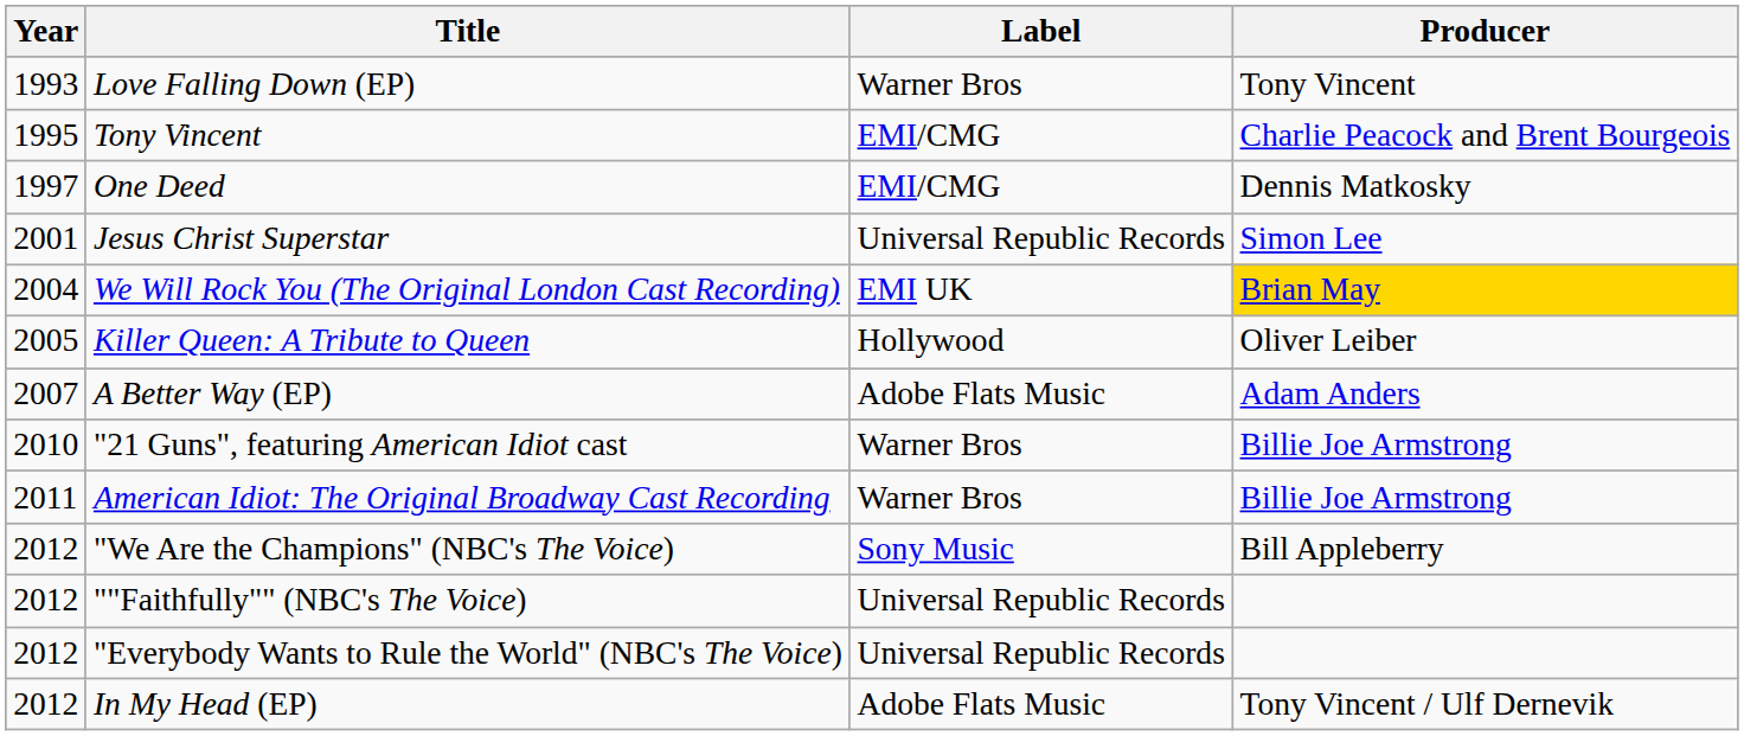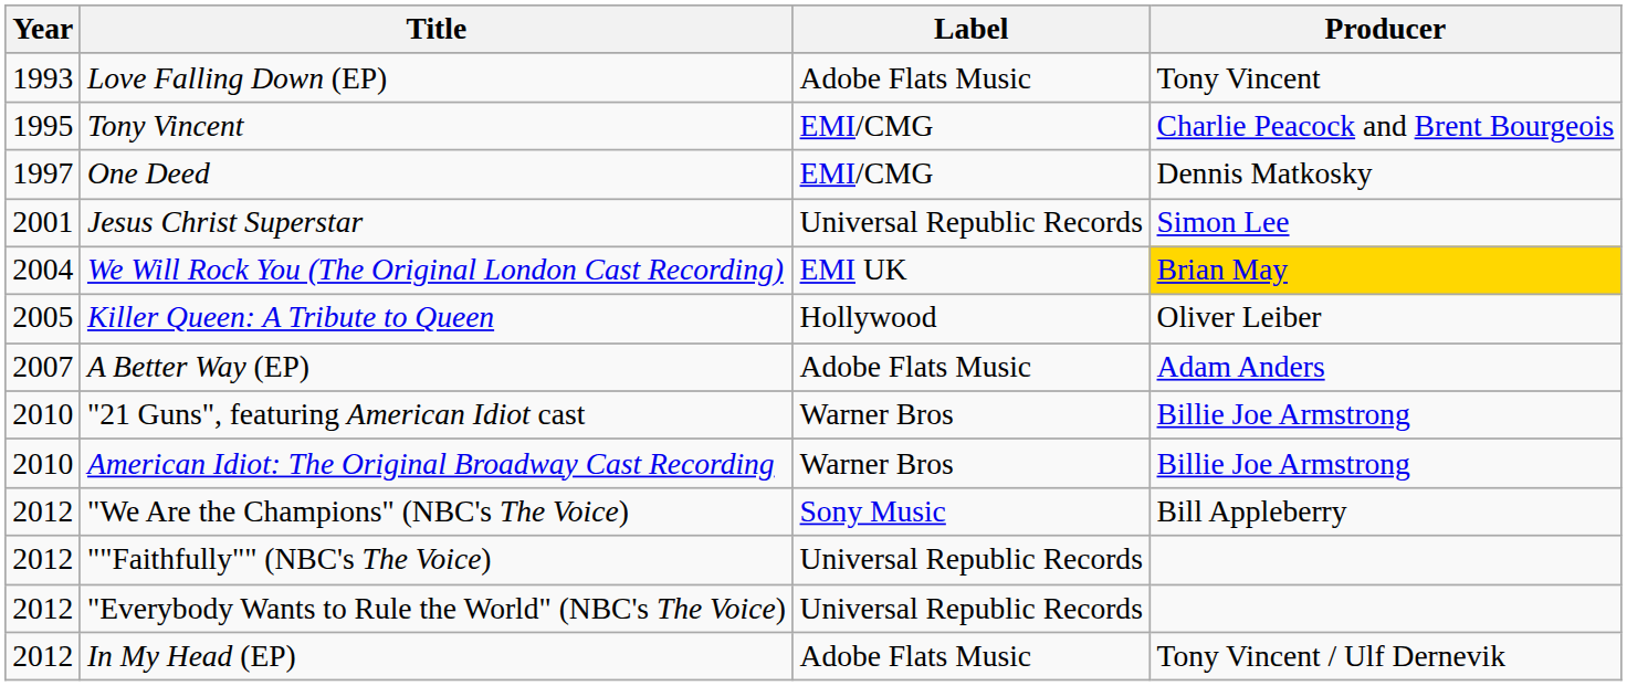Love Falling Down (EP) | Label: Warner Bros -> Adobe Flats Music
American Idiot: The Original Broadway Cast Recording | Year: 2011 -> 2010
